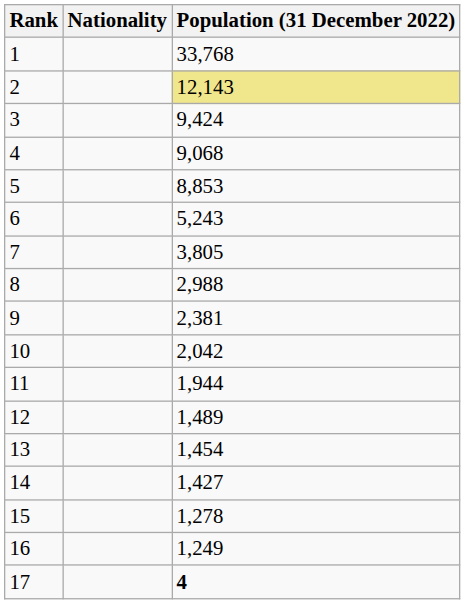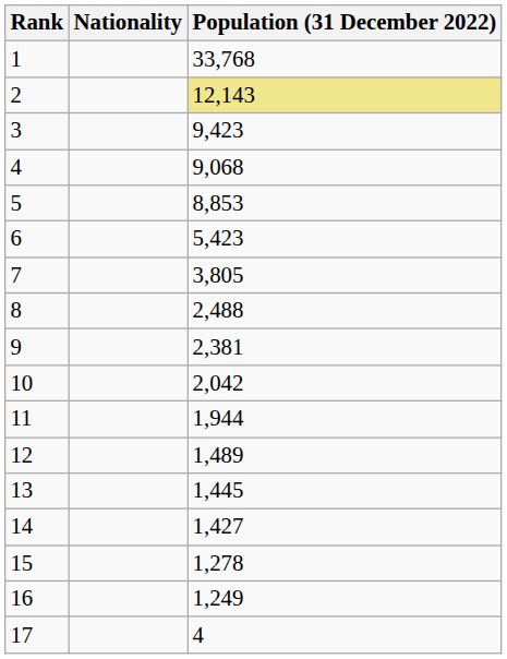3 | Population (31 December 2022): 9,424 -> 9,423
6 | Population (31 December 2022): 5,243 -> 5,423
8 | Population (31 December 2022): 2,988 -> 2,488
13 | Population (31 December 2022): 1,454 -> 1,445
17 | Population (31 December 2022): bold -> normal
